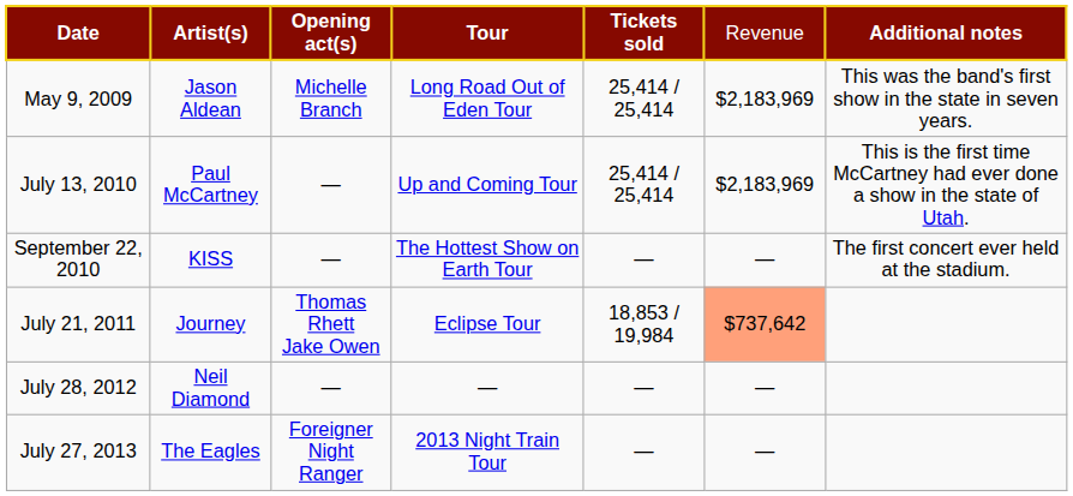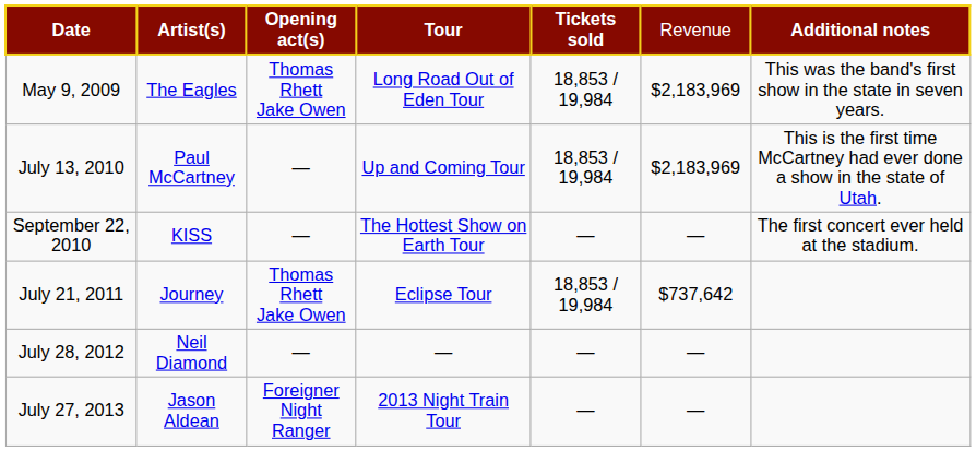May 9, 2009 | column 2: Jason Aldean -> The Eagles
May 9, 2009 | column 3: Michelle Branch -> Thomas Rhett Jake Owen
May 9, 2009 | column 5: 25,414 / 25,414 -> 18,853 / 19,984
July 13, 2010 | column 5: 25,414 / 25,414 -> 18,853 / 19,984
July 21, 2011 | column 6: lightsalmon background -> no background
July 27, 2013 | column 2: The Eagles -> Jason Aldean
